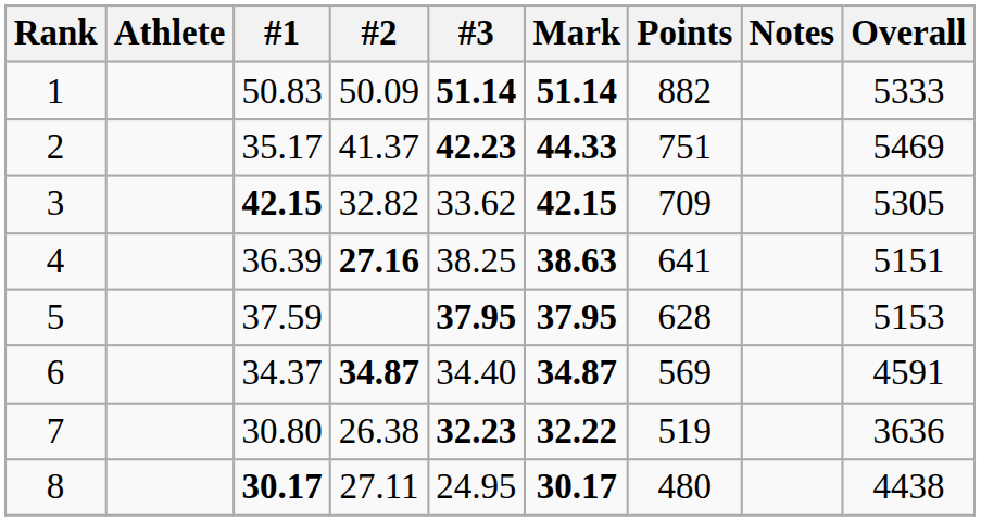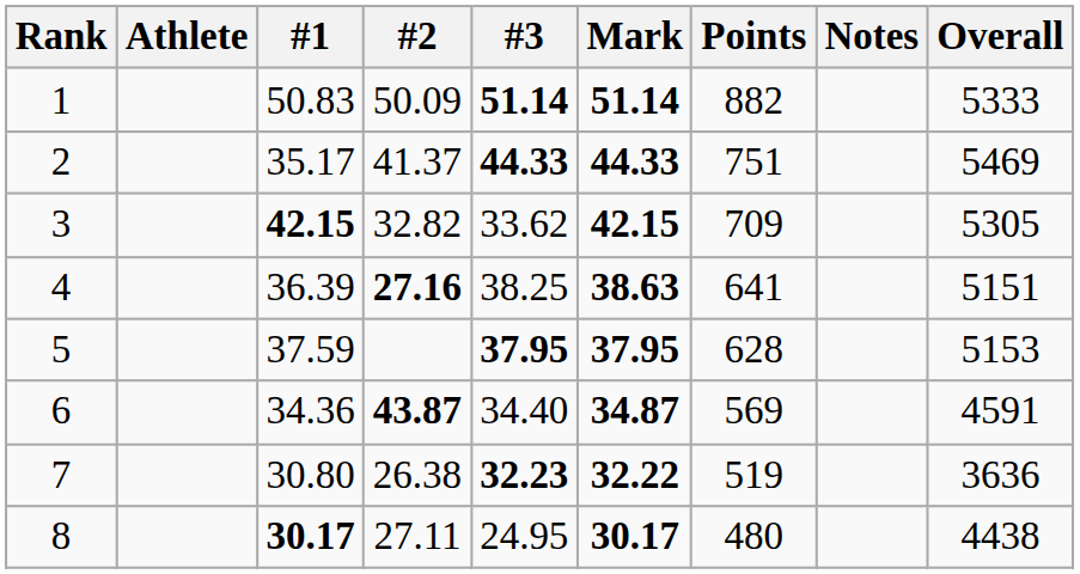2 | #3: 42.23 -> 44.33
6 | #1: 34.37 -> 34.36
6 | #2: 34.87 -> 43.87
